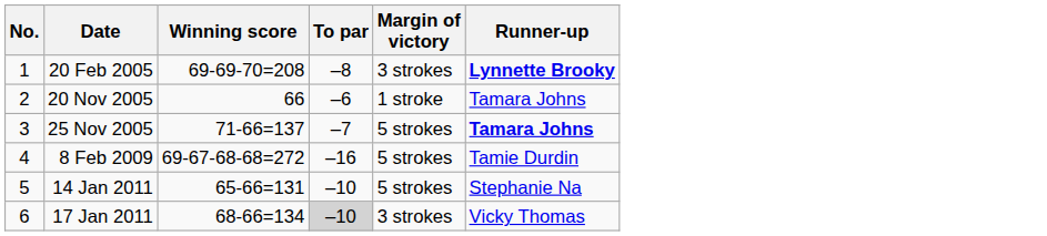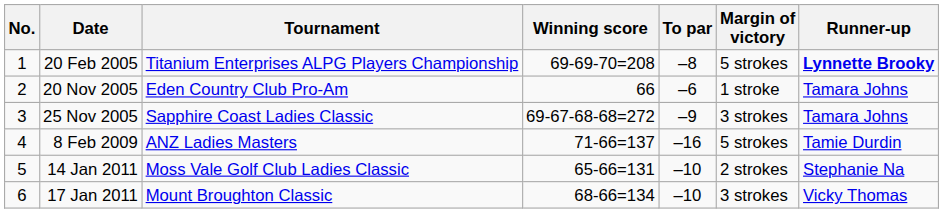+ column: Tournament | Titanium Enterprises ALPG Players Championship | Eden Country Club Pro-Am | Sapphire Coast Ladies Classic | ANZ Ladies Masters | Moss Vale Golf Club Ladies Classic | Mount Broughton Classic
20 Feb 2005 | Margin of victory: 3 strokes -> 5 strokes
25 Nov 2005 | Winning score: 71-66=137 -> 69-67-68-68=272
25 Nov 2005 | To par: –7 -> –9
25 Nov 2005 | Margin of victory: 5 strokes -> 3 strokes
25 Nov 2005 | Runner-up: bold -> normal
8 Feb 2009 | Winning score: 69-67-68-68=272 -> 71-66=137
14 Jan 2011 | Margin of victory: 5 strokes -> 2 strokes
17 Jan 2011 | To par: lightgrey background -> no background
